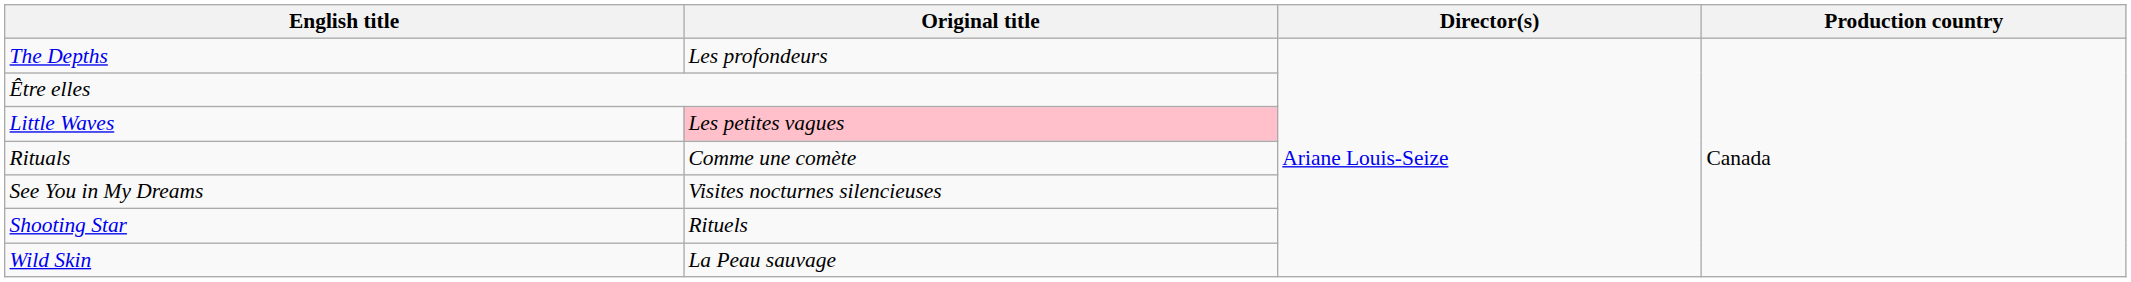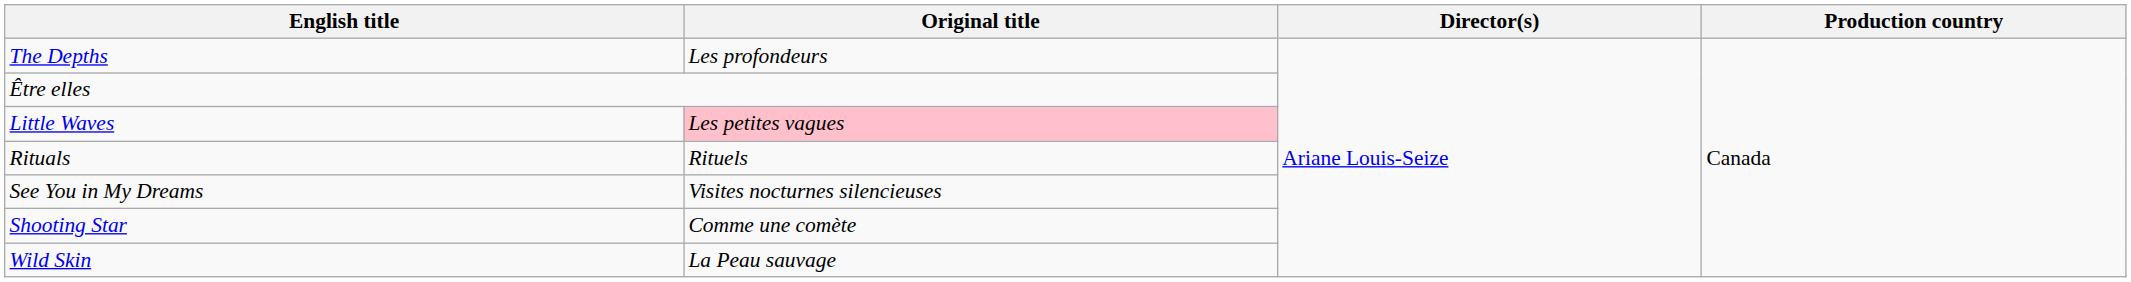Rituals | Original title: Comme une comète -> Rituels
Shooting Star | Original title: Rituels -> Comme une comète
